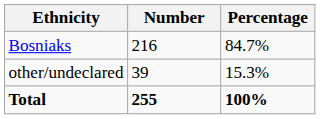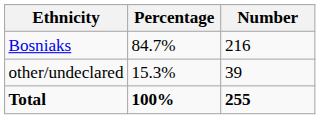columns swapped: Number <-> Percentage
